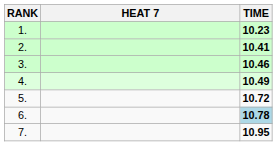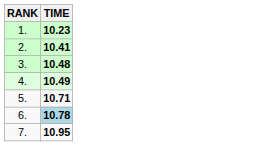- column: HEAT 7
3. | TIME: 10.46 -> 10.48
5. | TIME: 10.72 -> 10.71
